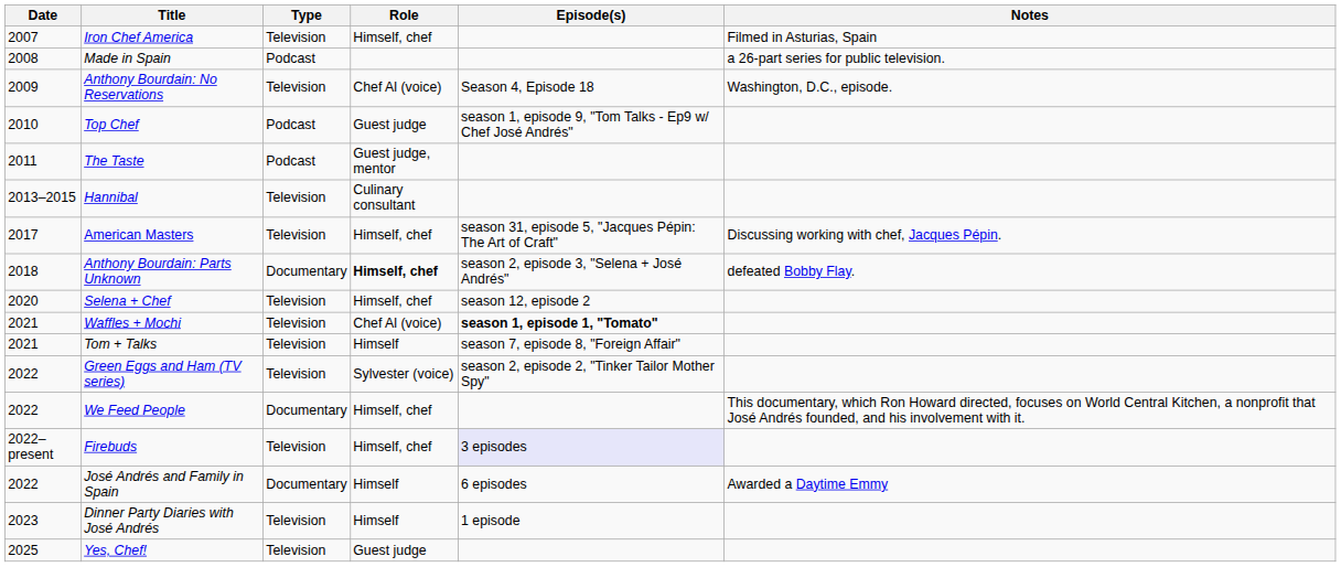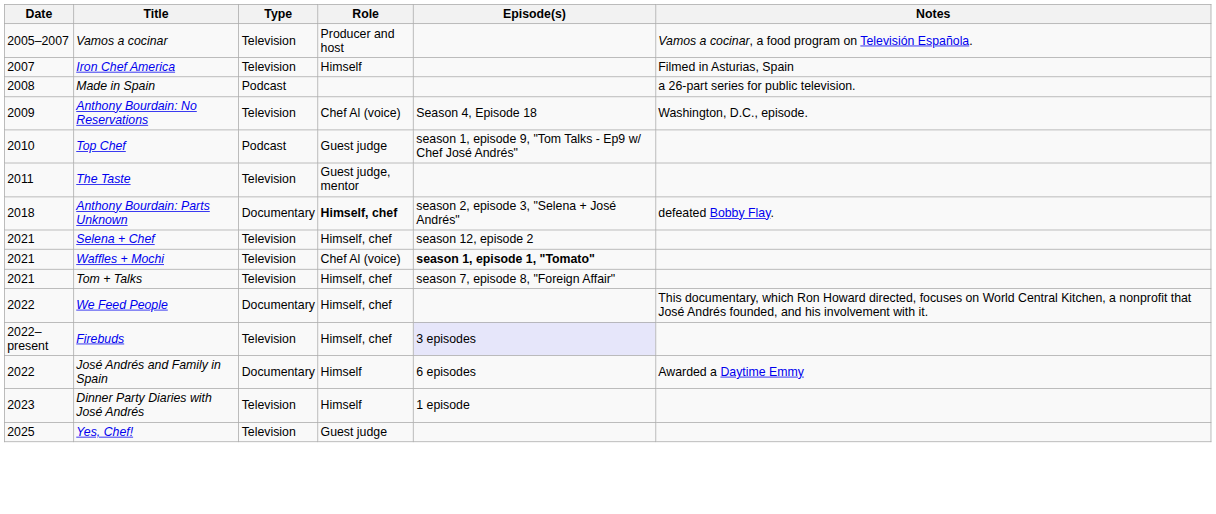+ row: 2005–2007 | Vamos a cocinar | Television | Producer and host | Vamos a cocinar, a food program on Televisión Española.
Iron Chef America | Role: Himself, chef -> Himself
The Taste | Type: Podcast -> Television
- row: 2013–2015 | Hannibal | Television | Culinary consultant
- row: 2017 | American Masters | Television | Himself, chef | season 31, episode 5, "Jacques Pépin: The Art of Craft" | Discussing working with chef, Jacques Pépin.
Selena + Chef | Date: 2020 -> 2021
Tom + Talks | Role: Himself -> Himself, chef
- row: 2022 | Green Eggs and Ham (TV series) | Television | Sylvester (voice) | season 2, episode 2, "Tinker Tailor Mother Spy"
